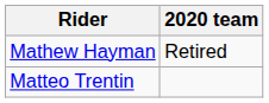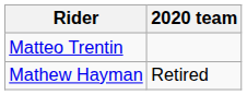rows swapped: Mathew Hayman <-> Matteo Trentin
